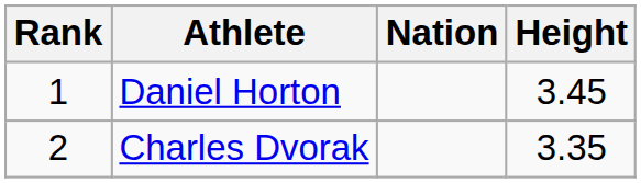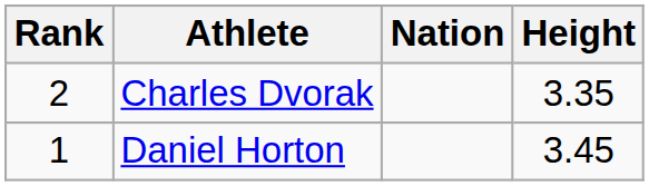rows swapped: Daniel Horton <-> Charles Dvorak
